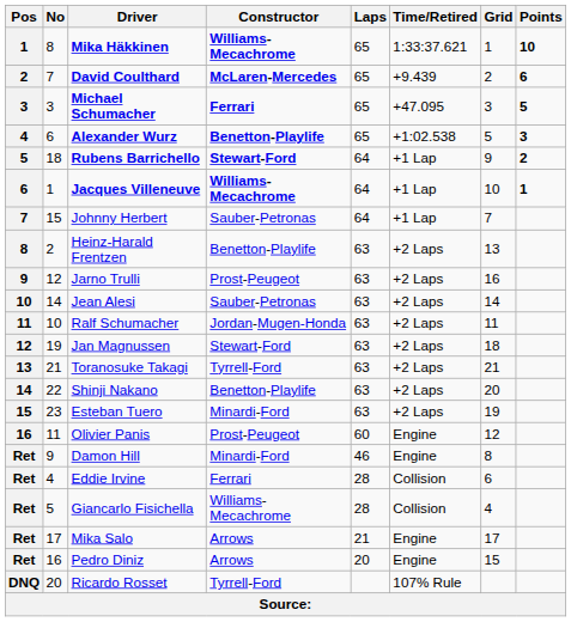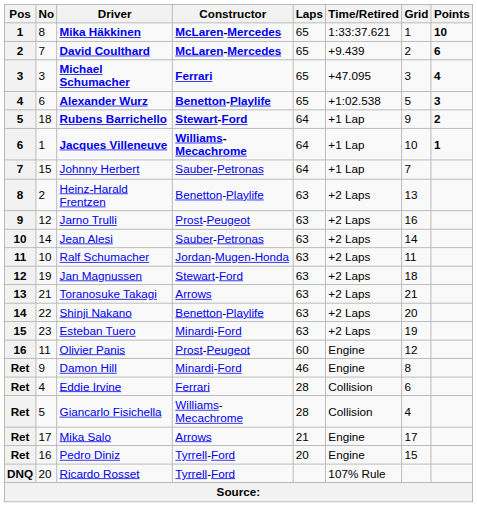Mika Häkkinen | Constructor: Williams-Mecachrome -> McLaren-Mercedes
Michael Schumacher | Points: 5 -> 4
Toranosuke Takagi | Constructor: Tyrrell-Ford -> Arrows
Pedro Diniz | Constructor: Arrows -> Tyrrell-Ford
